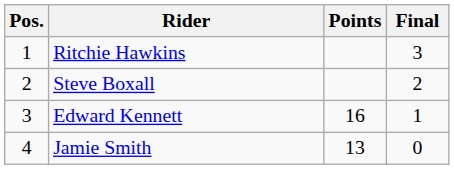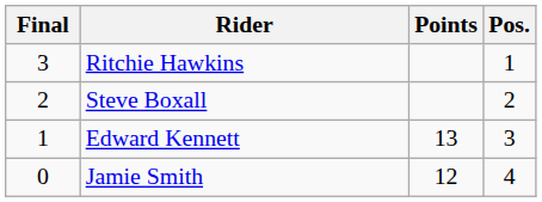columns swapped: Pos. <-> Final
Edward Kennett | Points: 16 -> 13
Jamie Smith | Points: 13 -> 12
